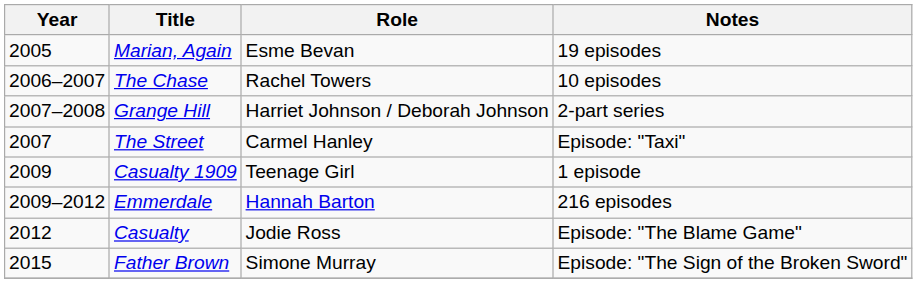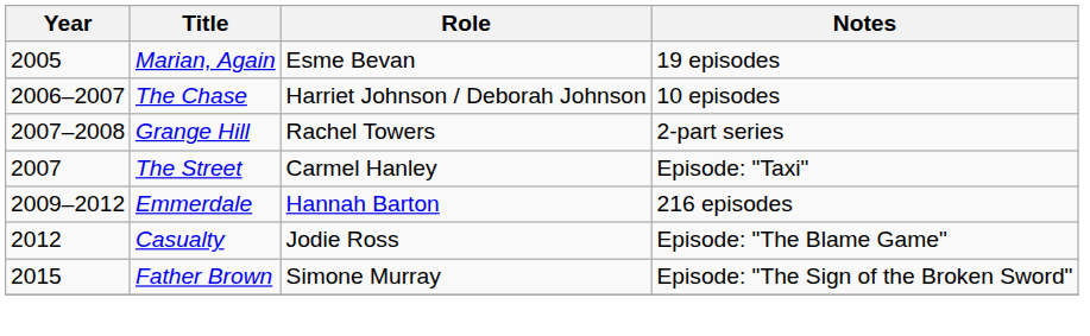The Chase | Role: Rachel Towers -> Harriet Johnson / Deborah Johnson
Grange Hill | Role: Harriet Johnson / Deborah Johnson -> Rachel Towers
- row: 2009 | Casualty 1909 | Teenage Girl | 1 episode
